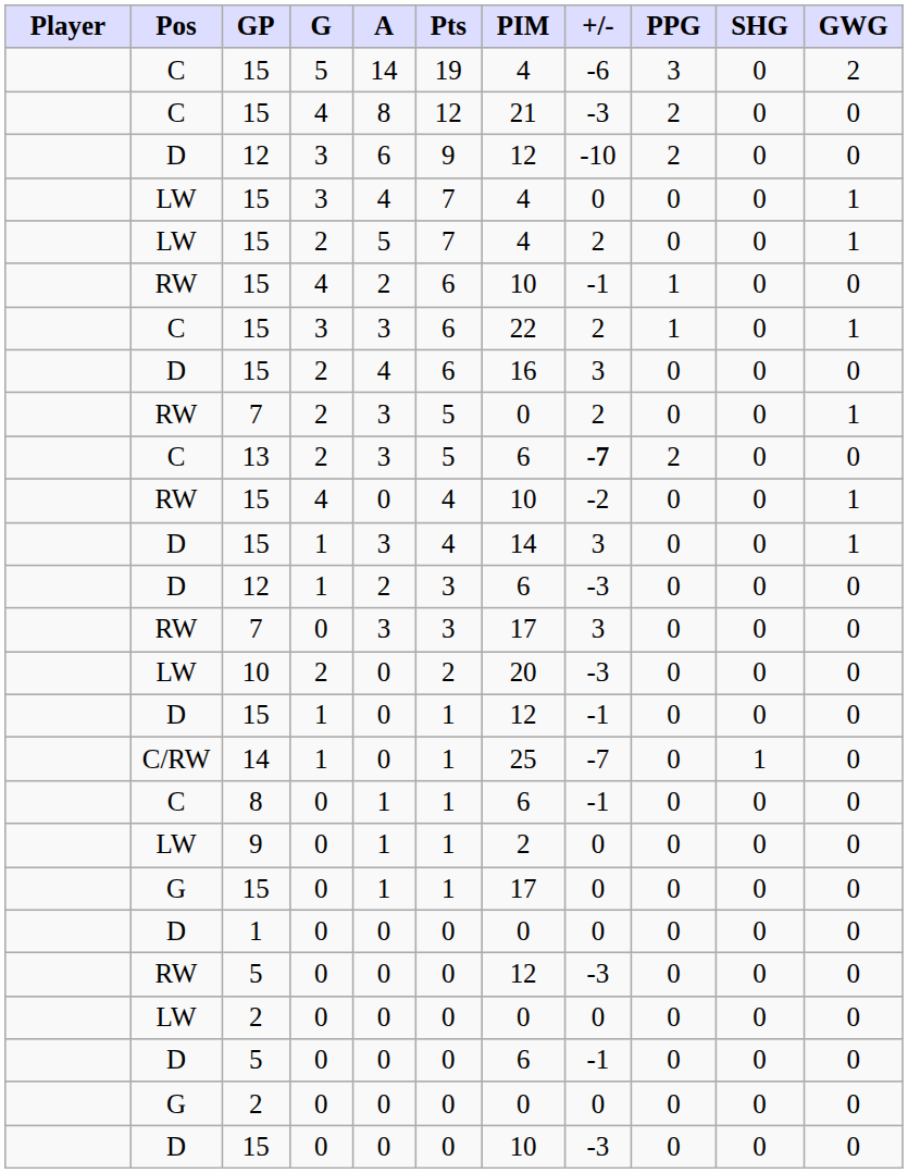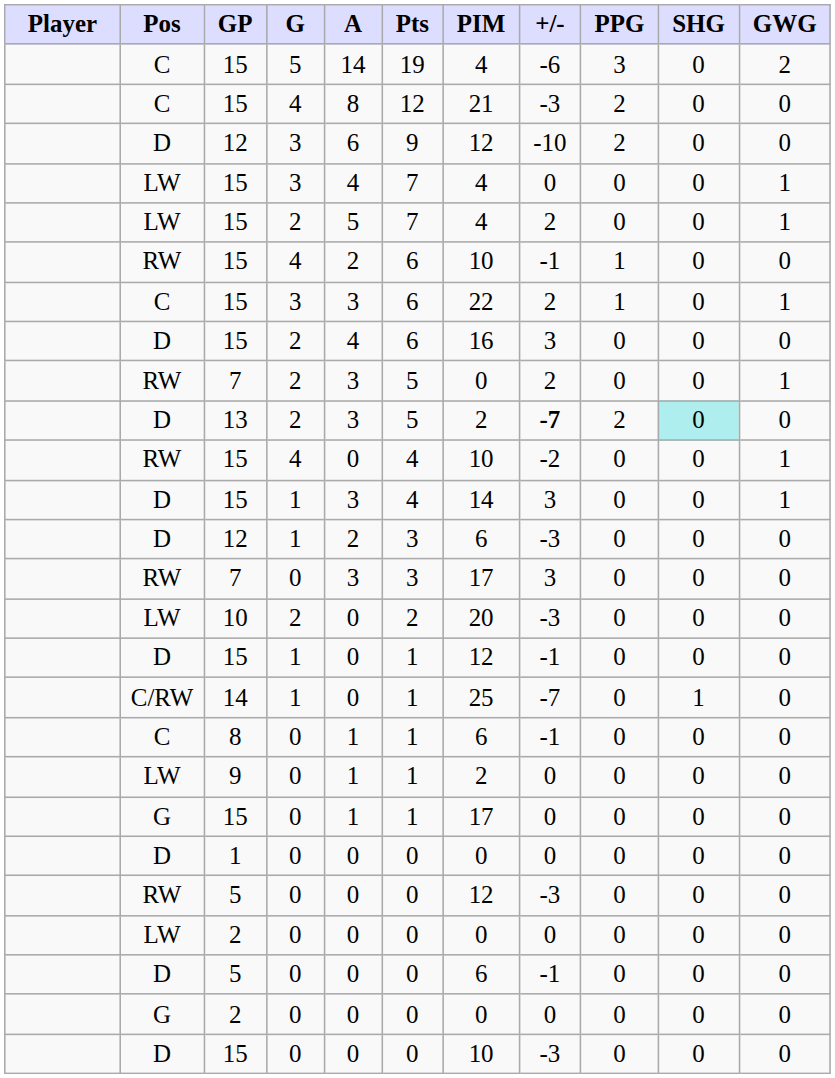13 | Pos: C -> D
13 | PIM: 6 -> 2
13 | SHG: no background -> paleturquoise background
